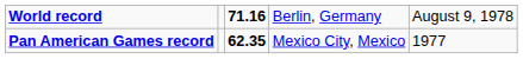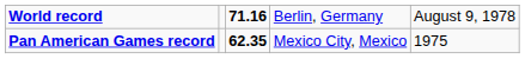Pan American Games record | column 5: 1977 -> 1975
